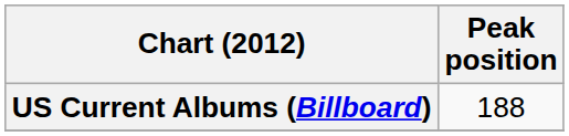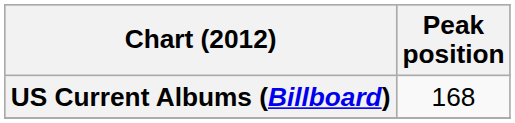US Current Albums (Billboard) | Peak position: 188 -> 168
